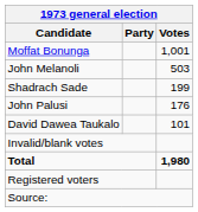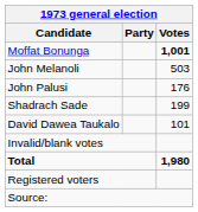Moffat Bonunga | Votes: normal -> bold
rows swapped: Shadrach Sade <-> John Palusi
